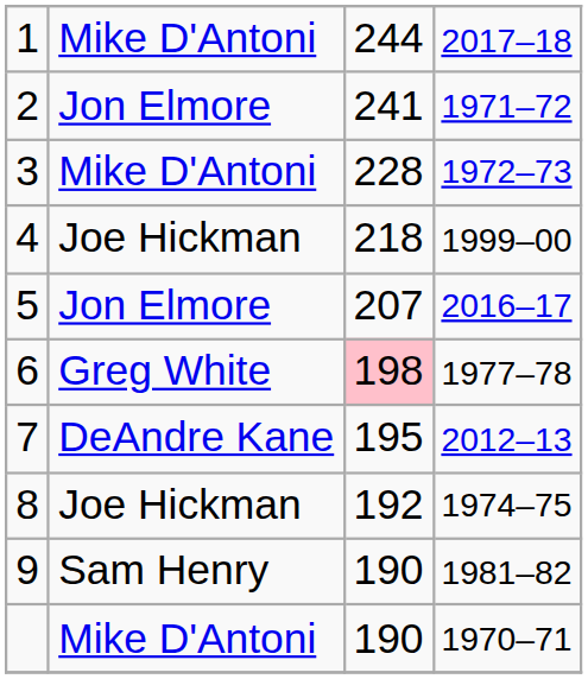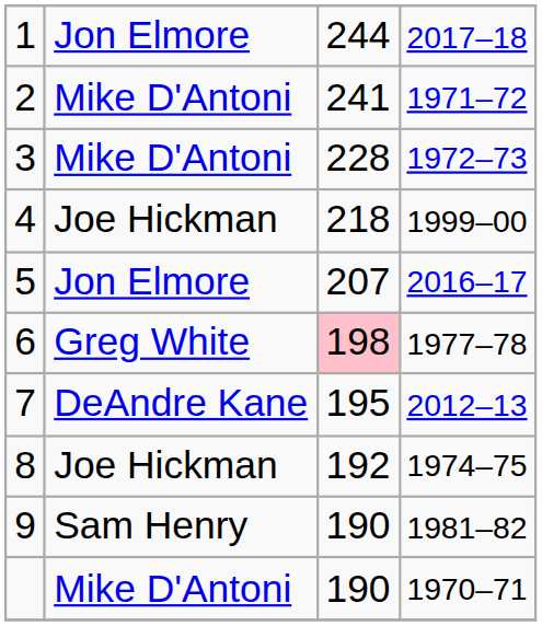1 | column 2: Mike D'Antoni -> Jon Elmore
2 | column 2: Jon Elmore -> Mike D'Antoni
